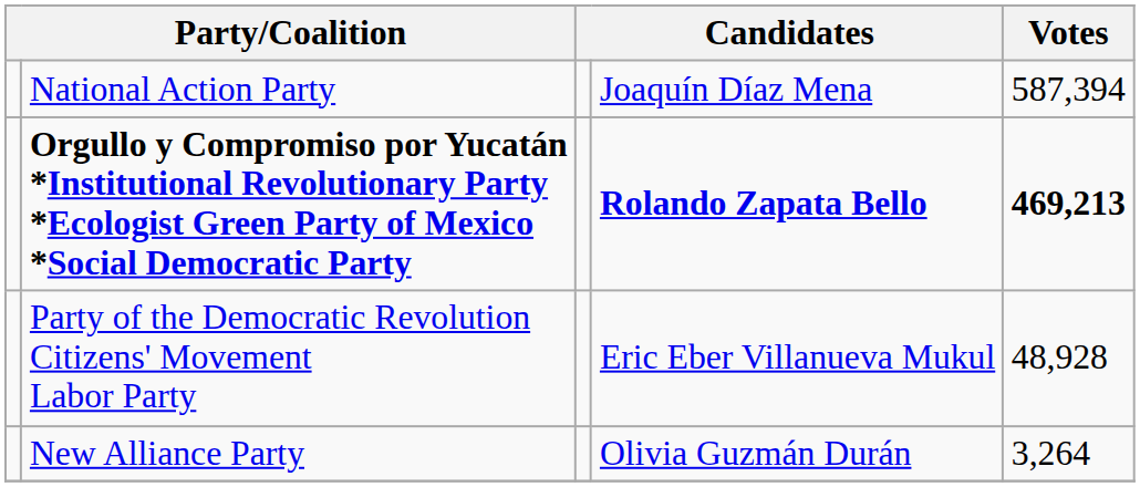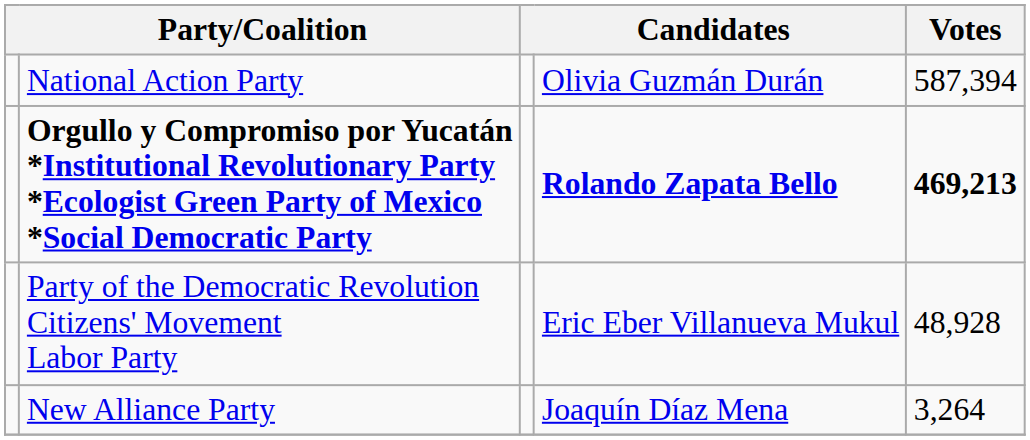National Action Party | column 4: Joaquín Díaz Mena -> Olivia Guzmán Durán
New Alliance Party | column 4: Olivia Guzmán Durán -> Joaquín Díaz Mena
